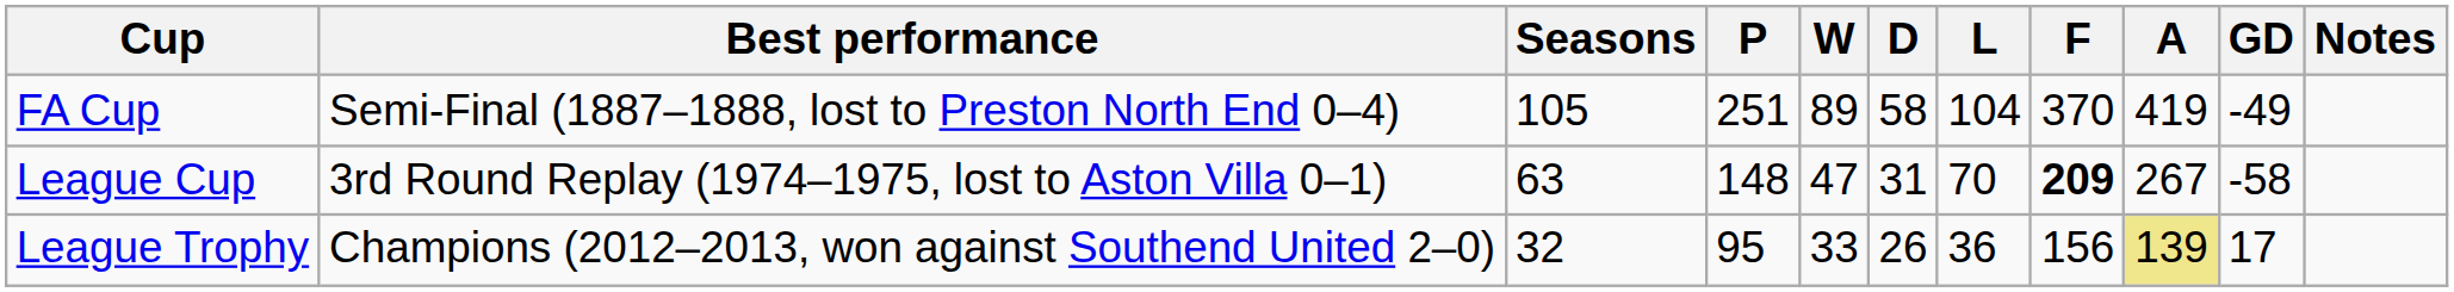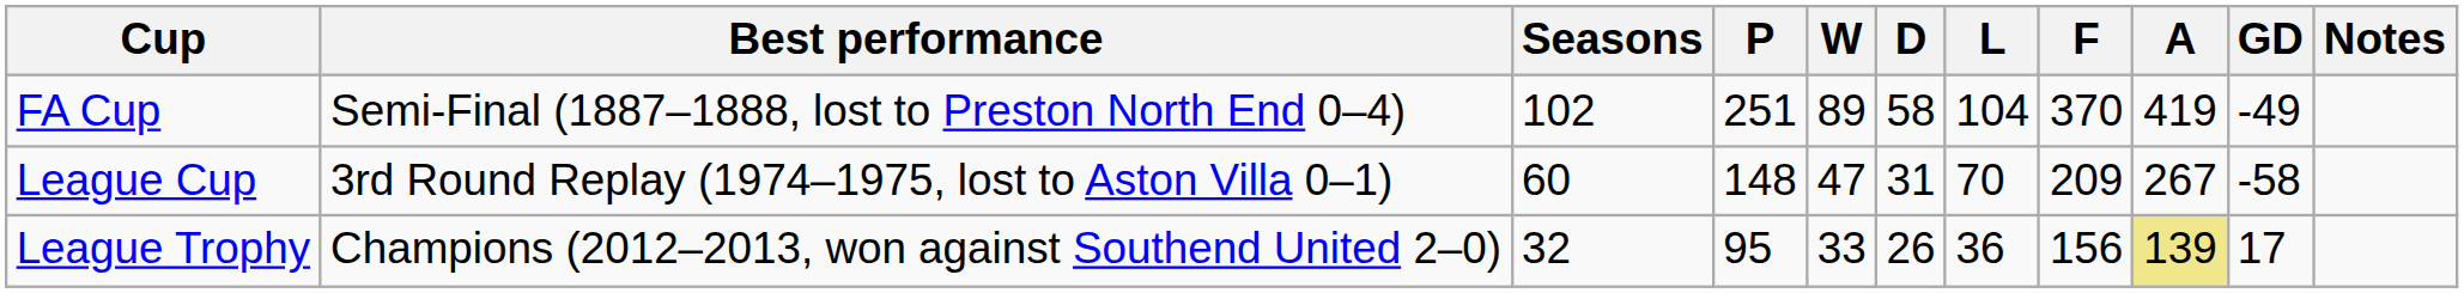FA Cup | Seasons: 105 -> 102
League Cup | Seasons: 63 -> 60
League Cup | F: bold -> normal
